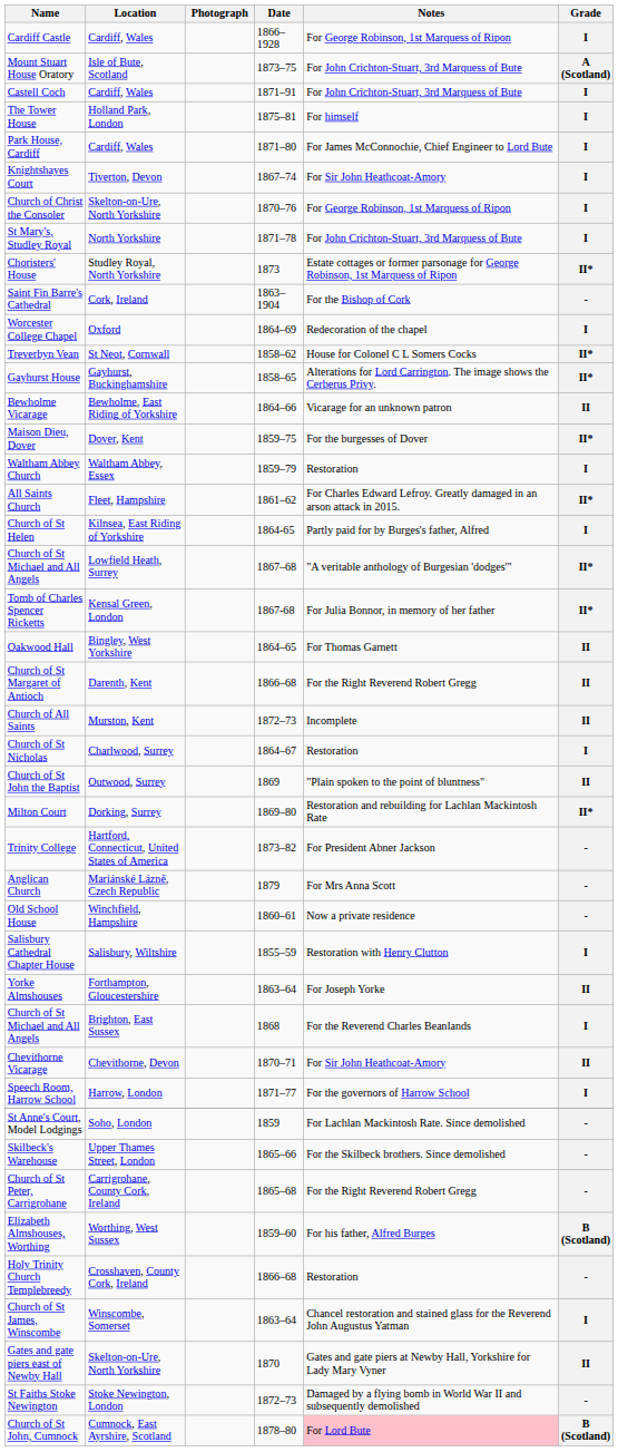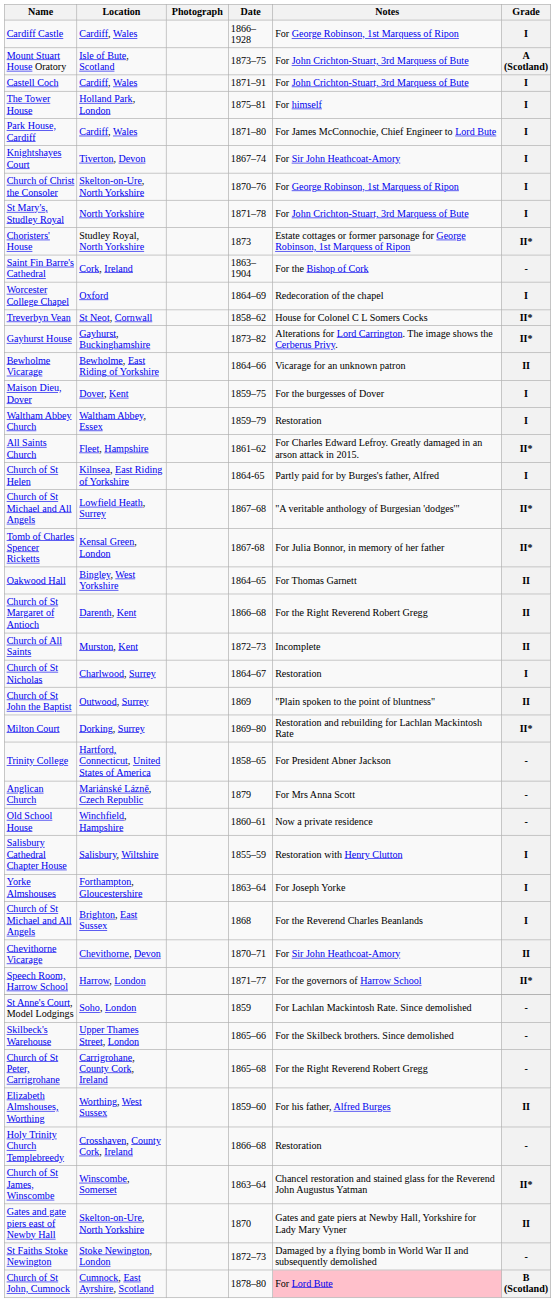Gayhurst House | Date: 1858–65 -> 1873–82
Maison Dieu, Dover | Grade: II* -> I
Trinity College | Date: 1873–82 -> 1858–65
Yorke Almshouses | Grade: II -> I
Speech Room, Harrow School | Grade: I -> II*
Elizabeth Almshouses, Worthing | Grade: B (Scotland) -> II
Church of St James, Winscombe | Grade: I -> II*
